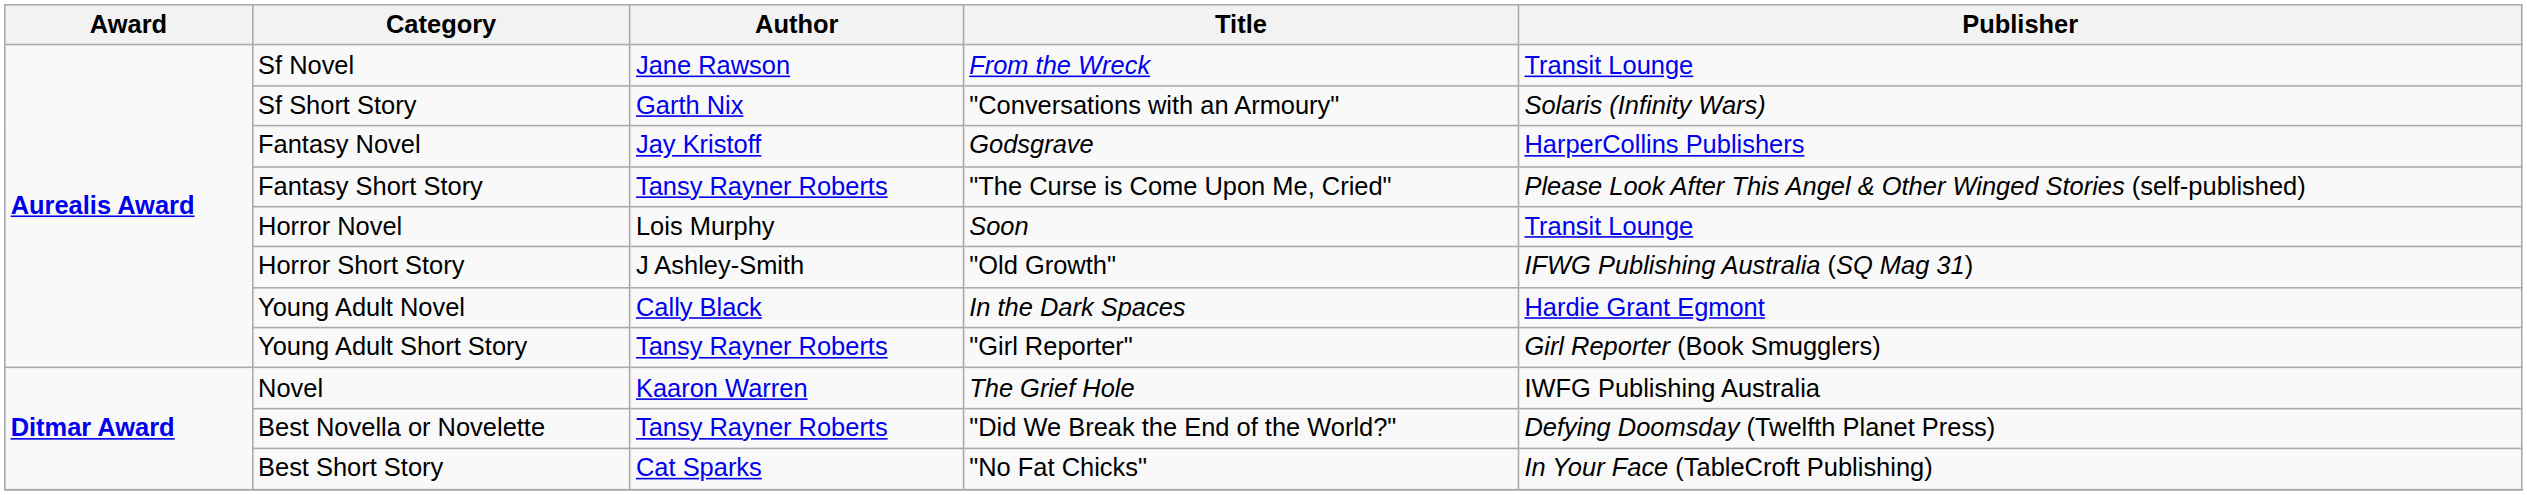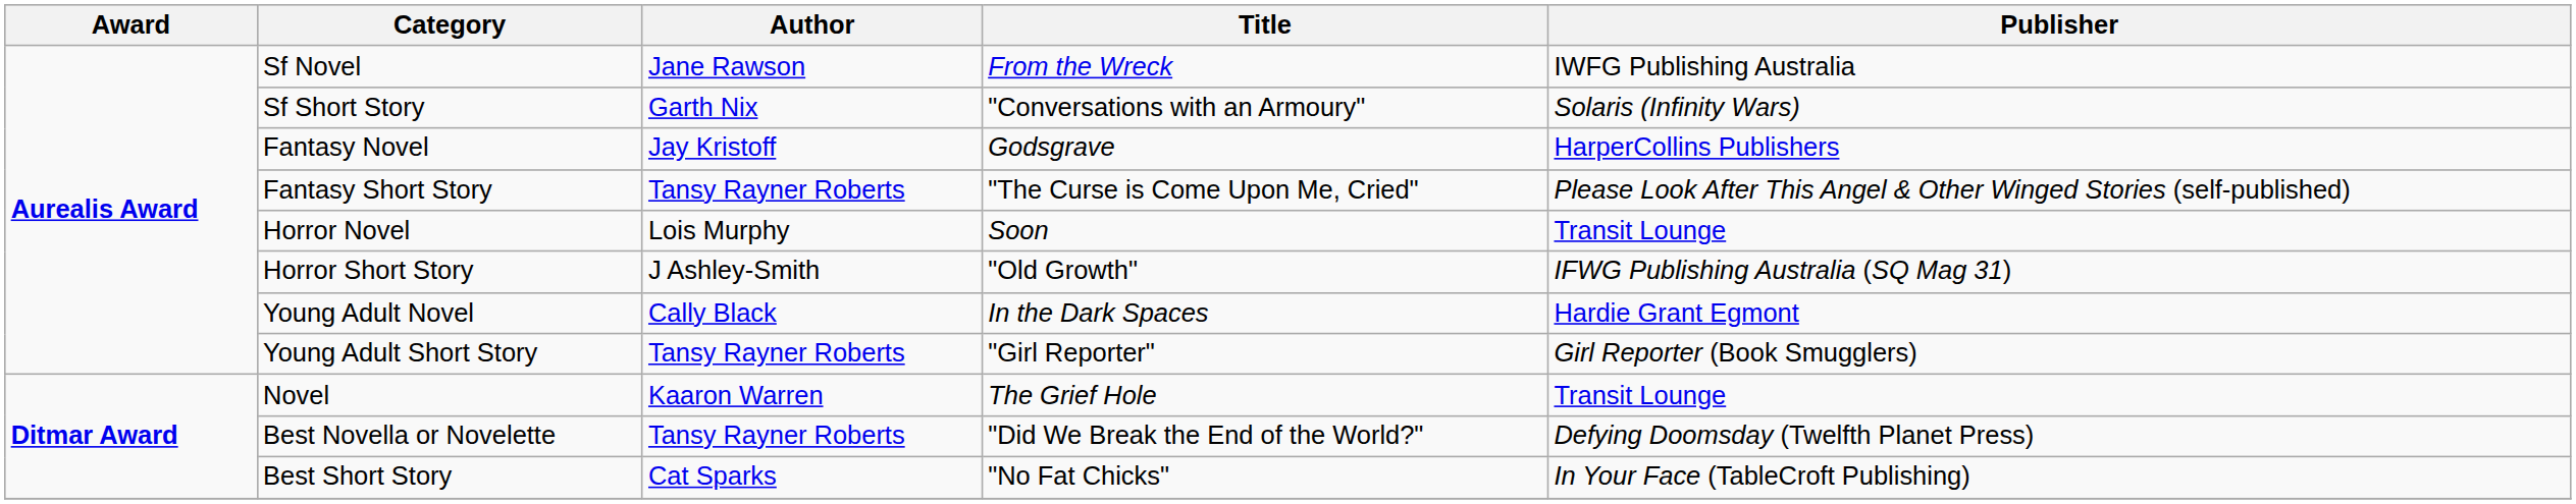Sf Novel | Publisher: Transit Lounge -> IWFG Publishing Australia
Novel | Publisher: IWFG Publishing Australia -> Transit Lounge
